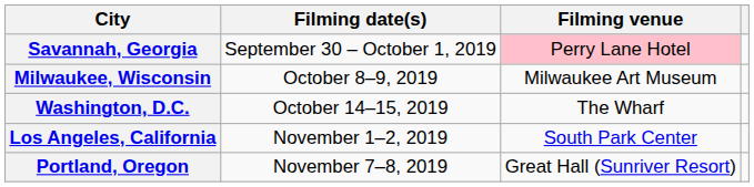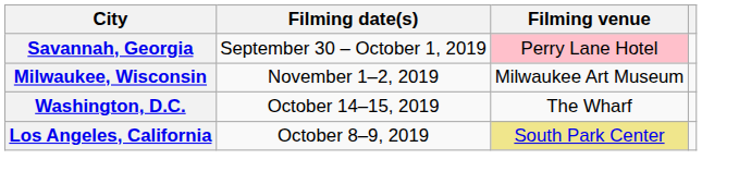Milwaukee, Wisconsin | Filming date(s): October 8–9, 2019 -> November 1–2, 2019
Los Angeles, California | Filming date(s): November 1–2, 2019 -> October 8–9, 2019
Los Angeles, California | Filming venue: no background -> khaki background
- row: Portland, Oregon | November 7–8, 2019 | Great Hall (Sunriver Resort)
